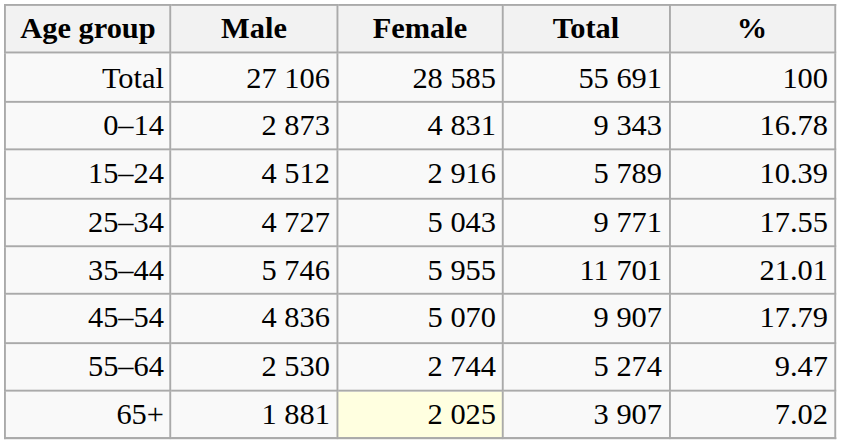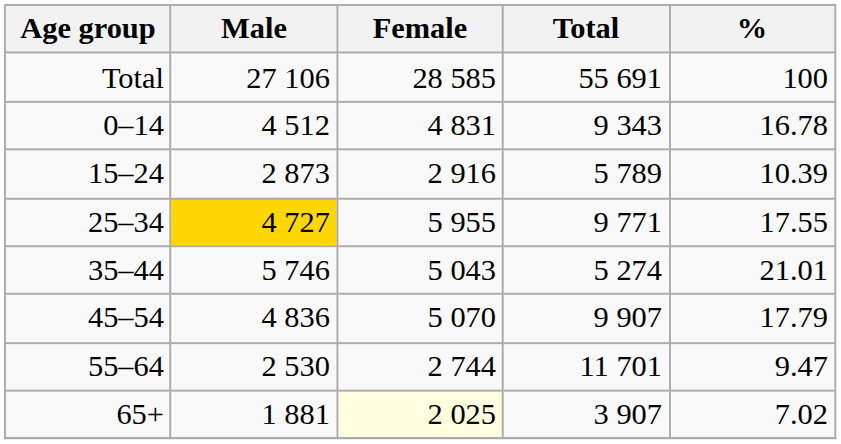0–14 | Male: 2 873 -> 4 512
15–24 | Male: 4 512 -> 2 873
25–34 | Male: no background -> gold background
25–34 | Female: 5 043 -> 5 955
35–44 | Female: 5 955 -> 5 043
35–44 | Total: 11 701 -> 5 274
55–64 | Total: 5 274 -> 11 701
